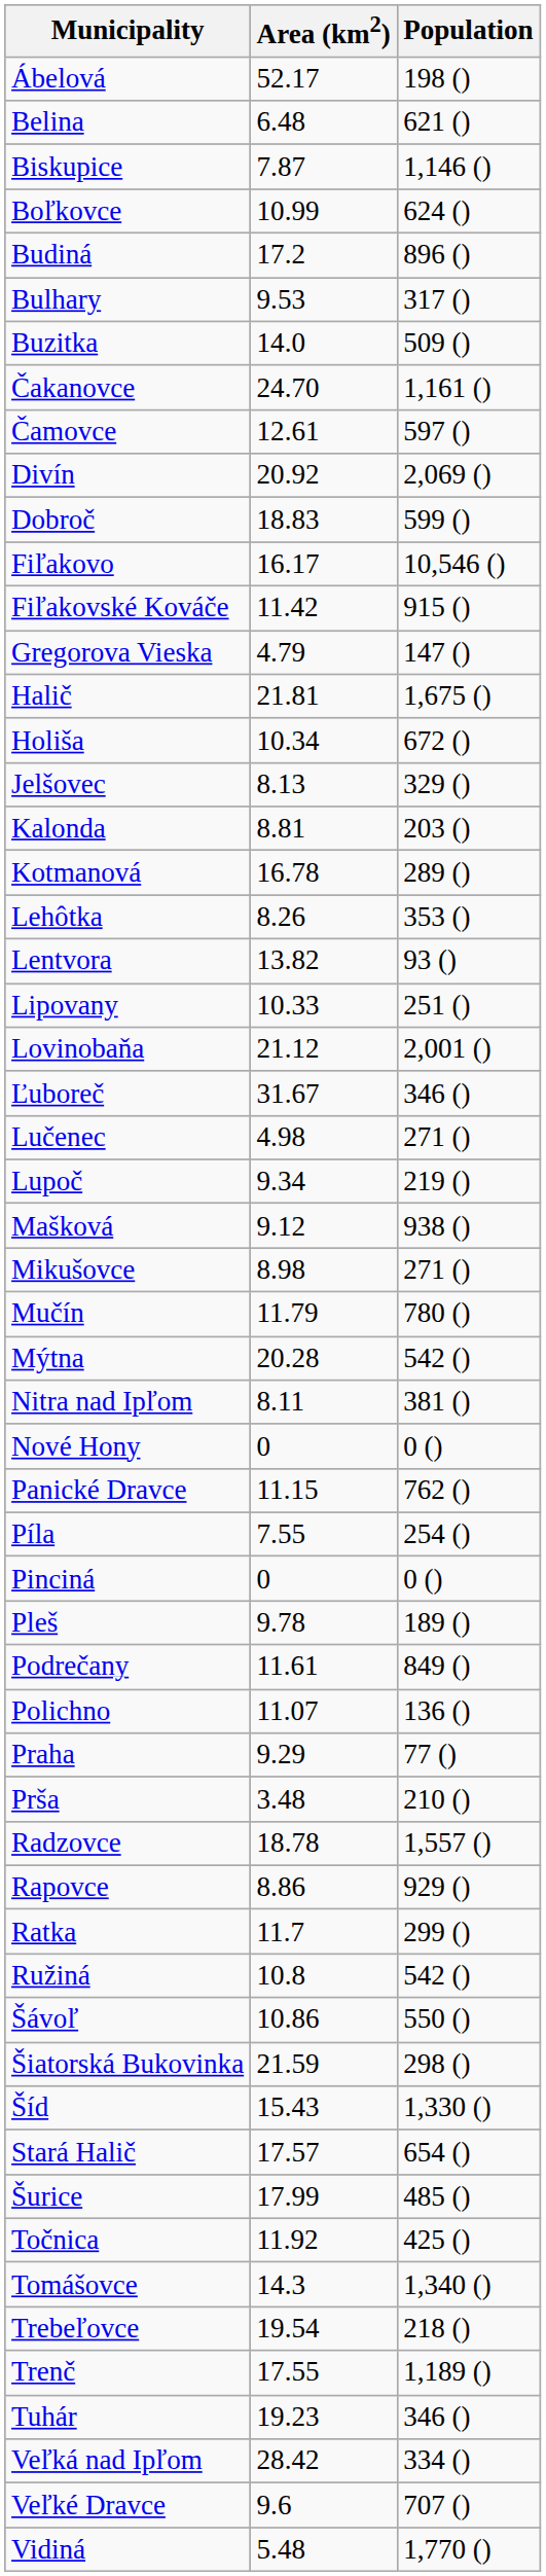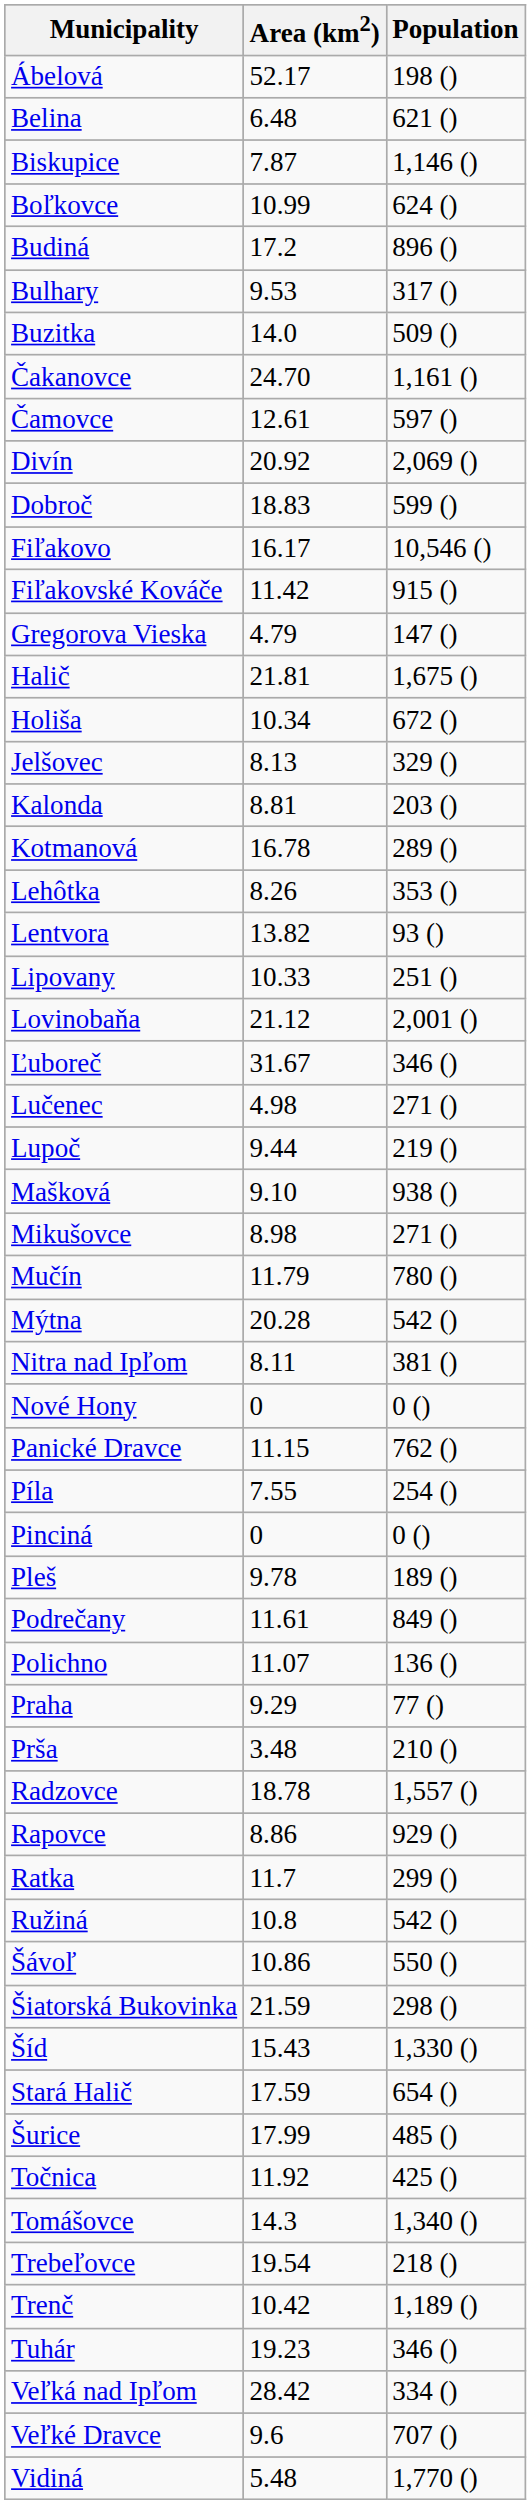Lupoč | Area (km2): 9.34 -> 9.44
Mašková | Area (km2): 9.12 -> 9.10
Stará Halič | Area (km2): 17.57 -> 17.59
Trenč | Area (km2): 17.55 -> 10.42
